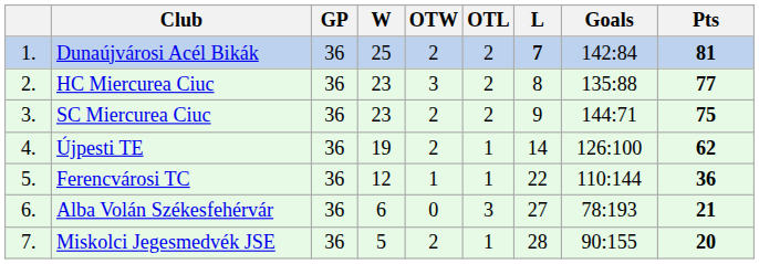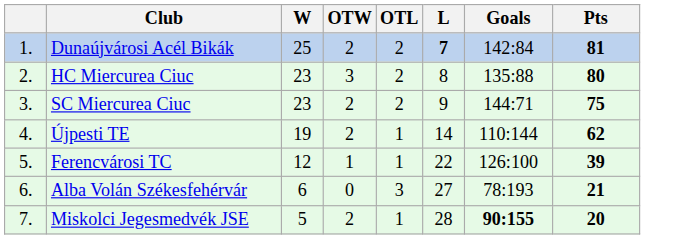- column: GP | 36 | 36 | 36 | 36 | 36 | 36 | 36
HC Miercurea Ciuc | Pts: 77 -> 80
Újpesti TE | Goals: 126:100 -> 110:144
Ferencvárosi TC | Goals: 110:144 -> 126:100
Ferencvárosi TC | Pts: 36 -> 39
Miskolci Jegesmedvék JSE | Goals: normal -> bold
